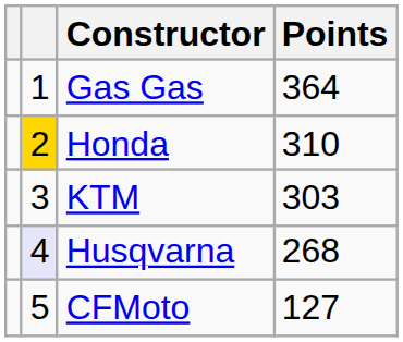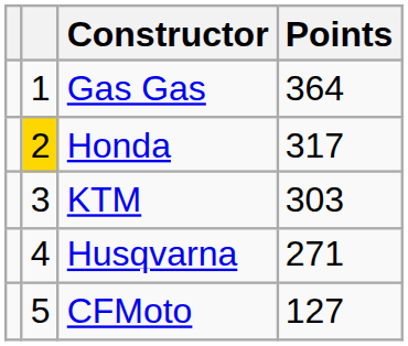Honda | Points: 310 -> 317
Husqvarna | column 2: lavender background -> no background
Husqvarna | Points: 268 -> 271
